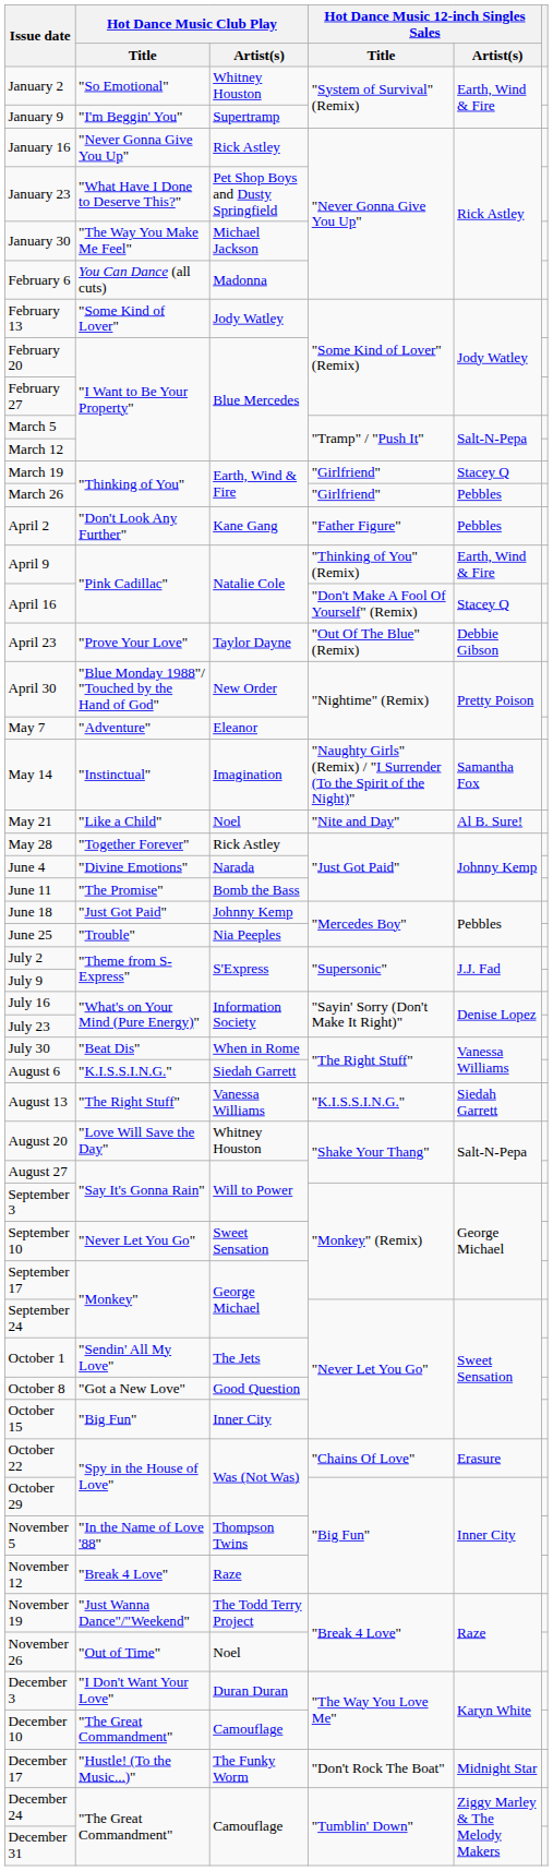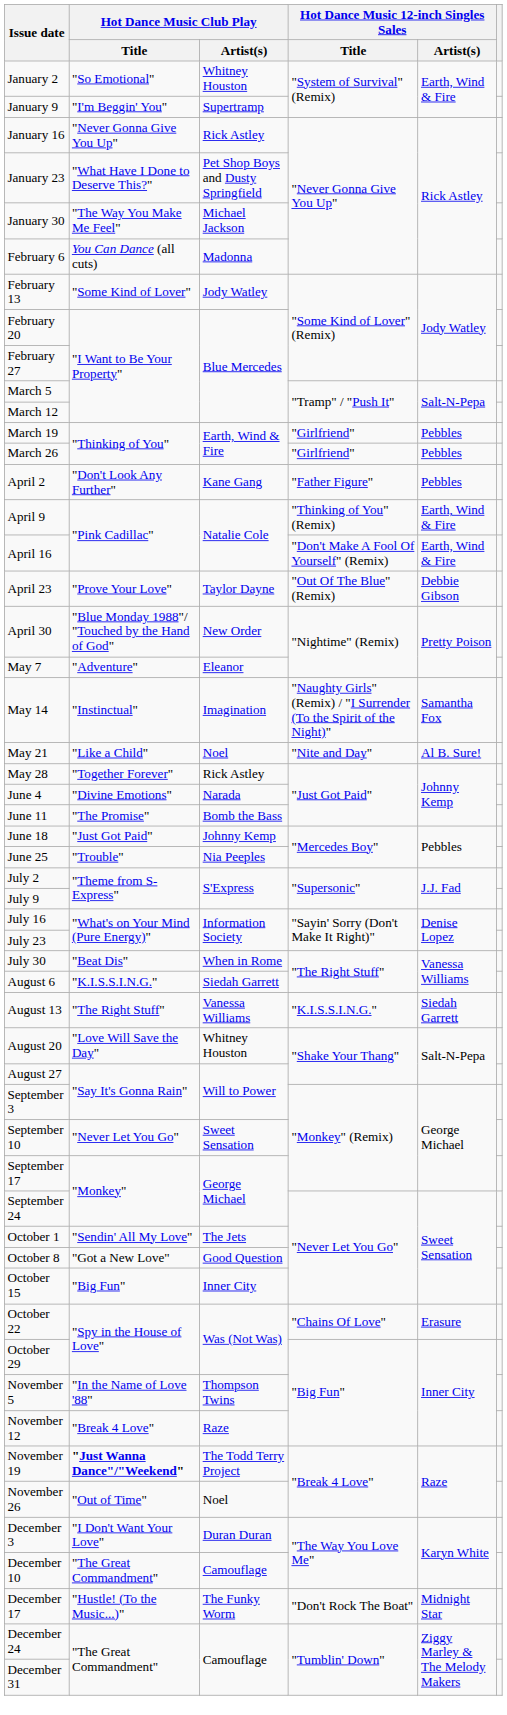March 19 | Hot Dance Music 12-inch Singles Sales / Artist(s): Stacey Q -> Pebbles
April 16 | Hot Dance Music 12-inch Singles Sales / Artist(s): Stacey Q -> Earth, Wind & Fire
November 19 | Hot Dance Music Club Play / Title: normal -> bold
